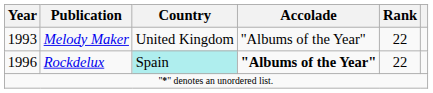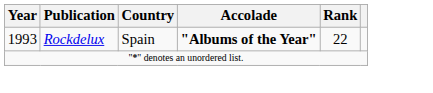- row: 1993 | Melody Maker | United Kingdom | "Albums of the Year" | 22
Rockdelux | Year: 1996 -> 1993
Rockdelux | Country: paleturquoise background -> no background
